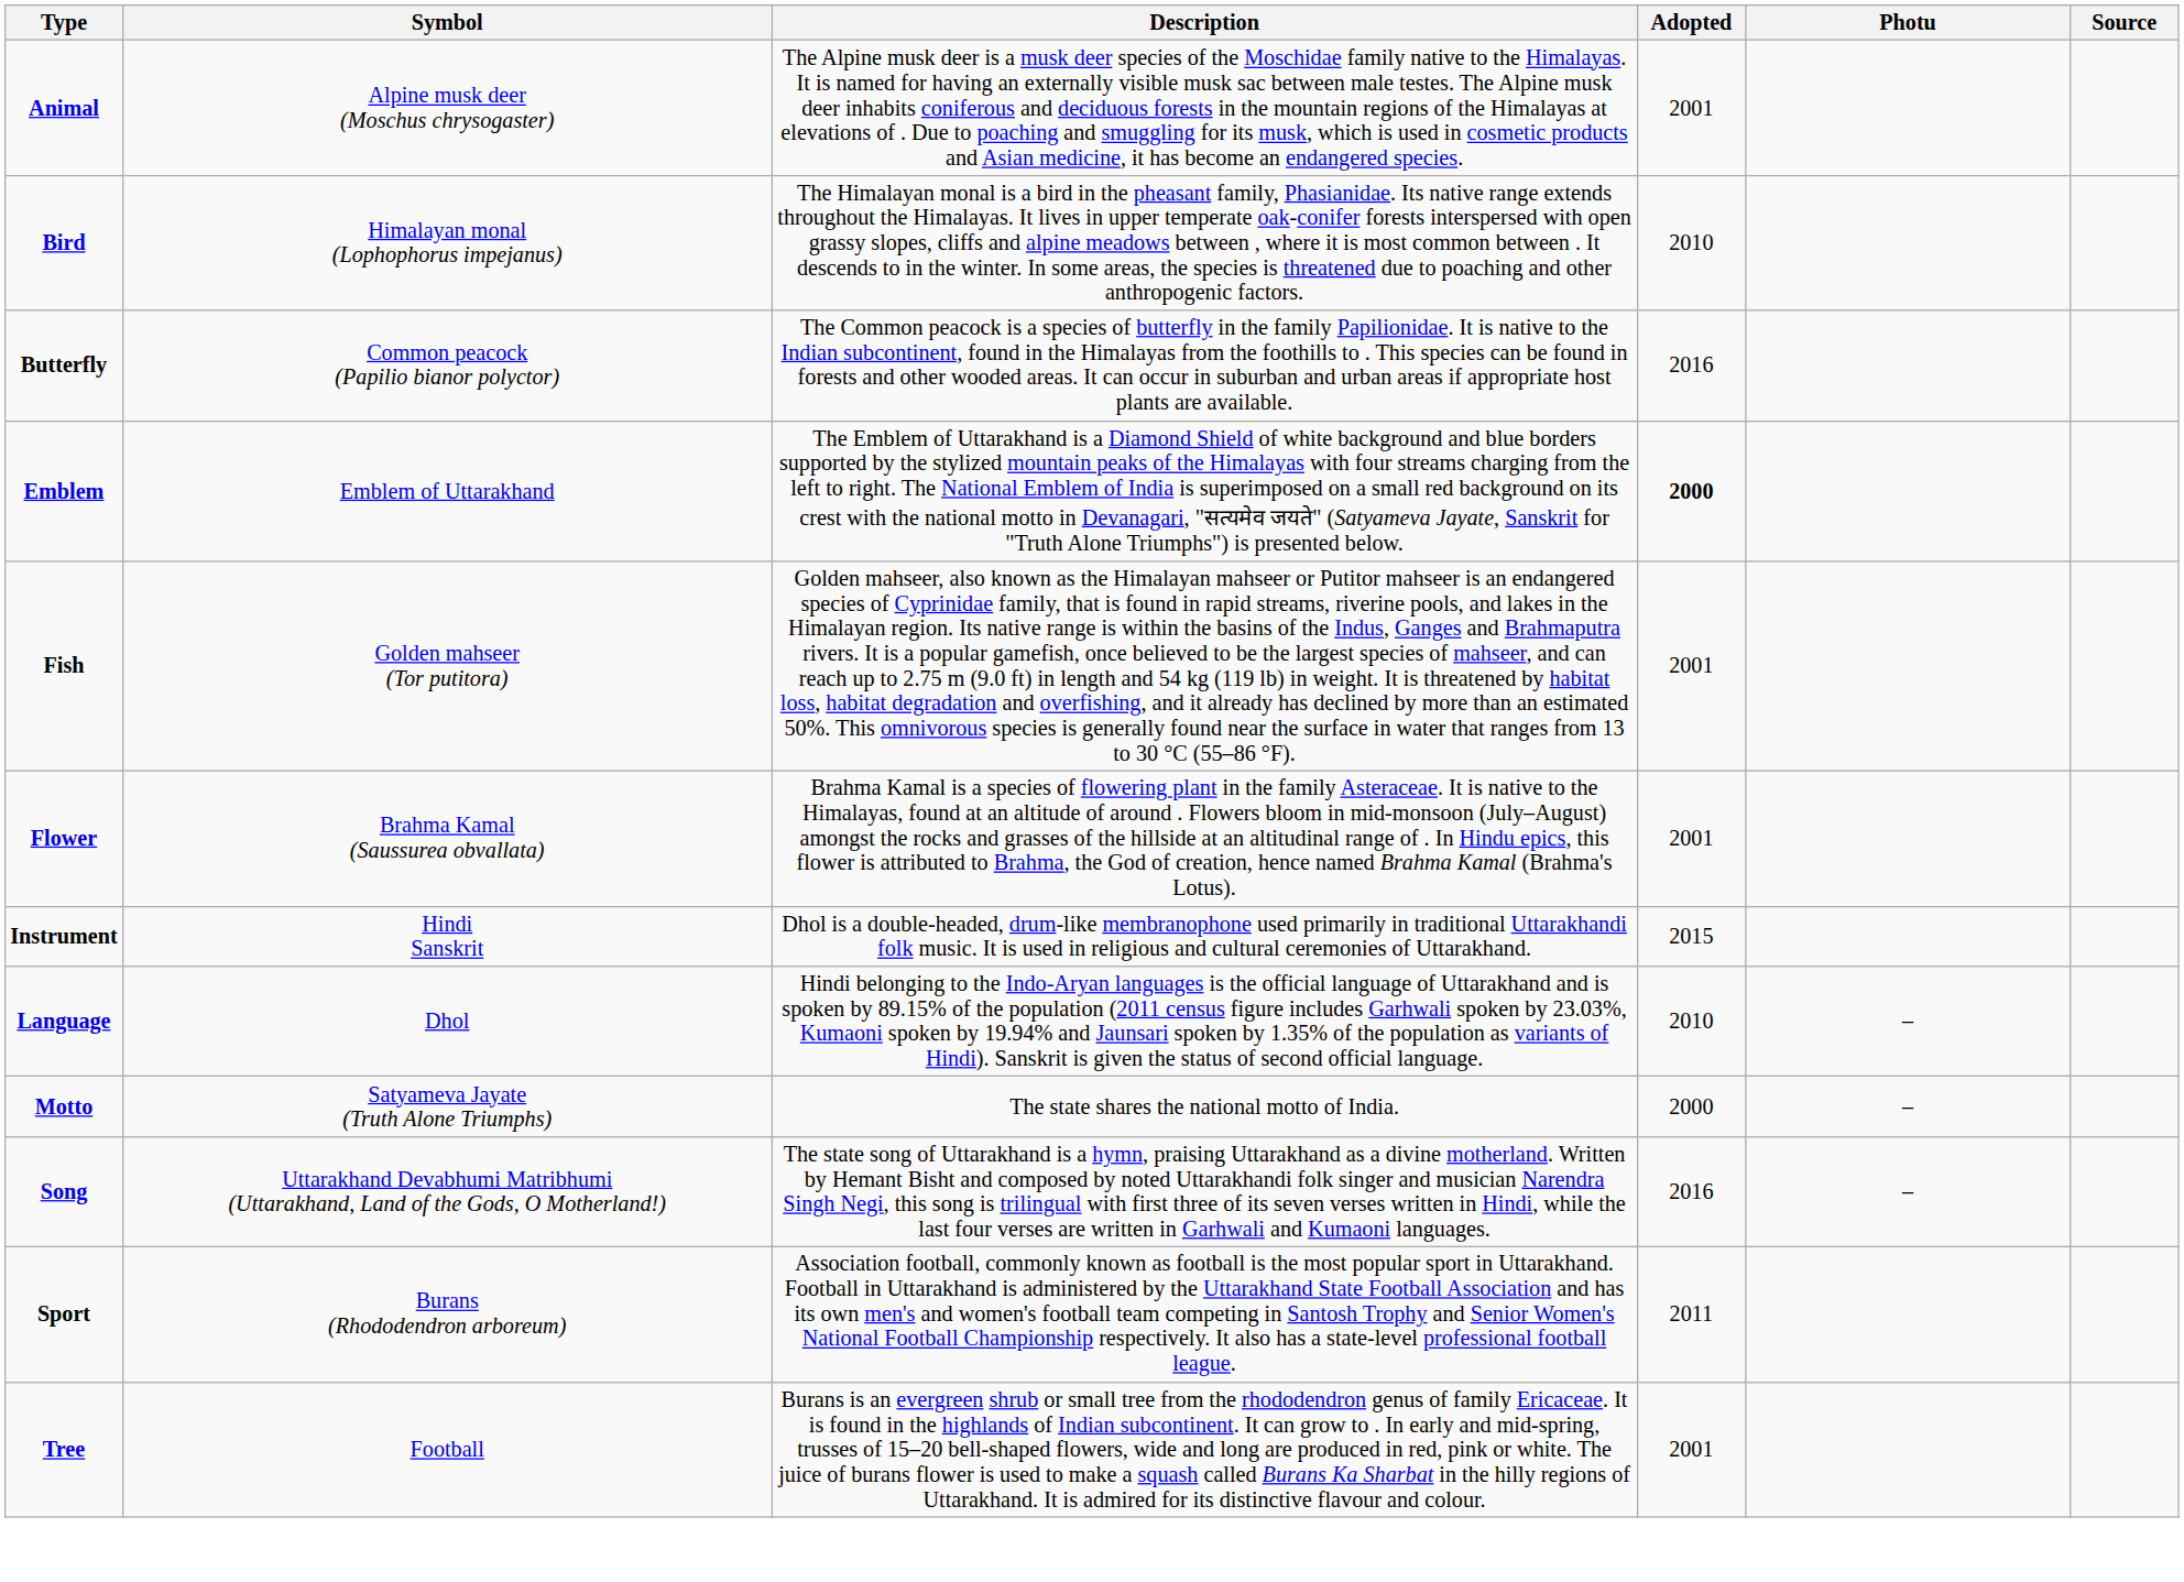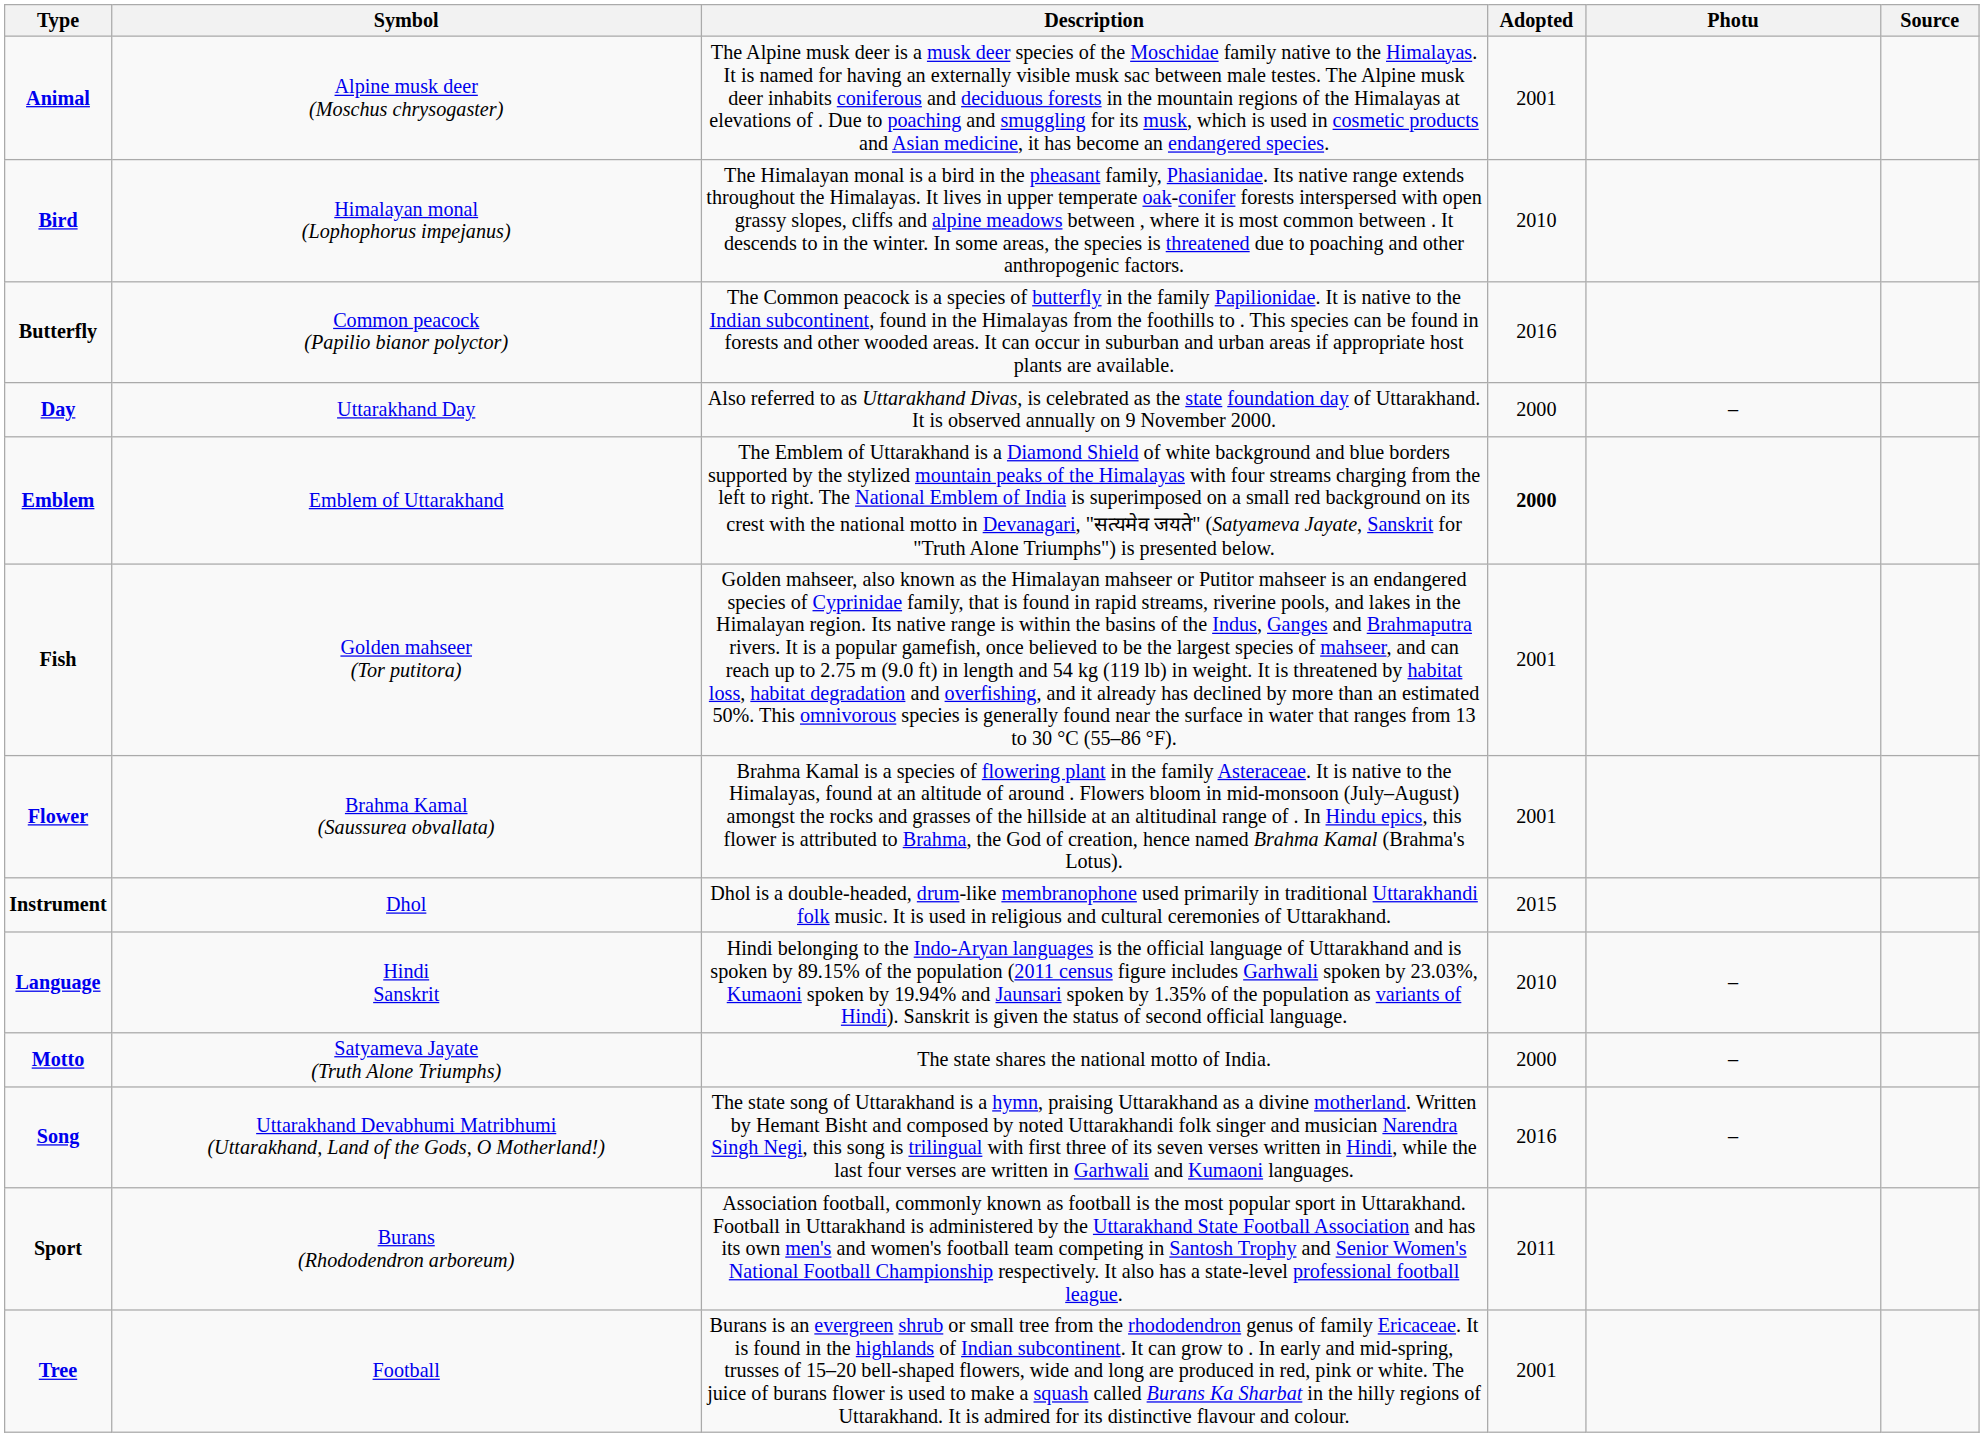+ row: Day | Uttarakhand Day | Also referred to as Uttarakhand Divas, is celebrated as the state foundation day of Uttarakhand. It is observed annually on 9 November 2000. | 2000 | –
Instrument | Symbol: Hindi Sanskrit -> Dhol
Language | Symbol: Dhol -> Hindi Sanskrit
